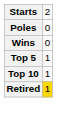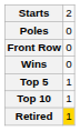+ row: Front Row | 0
